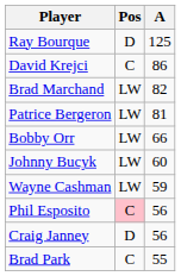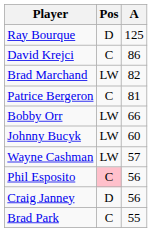Patrice Bergeron | Pos: LW -> C
Wayne Cashman | A: 59 -> 57
